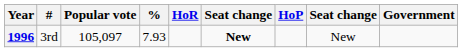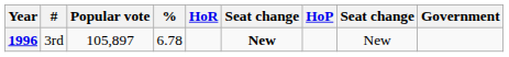1996 | Popular vote: 105,097 -> 105,897
1996 | %: 7.93 -> 6.78
